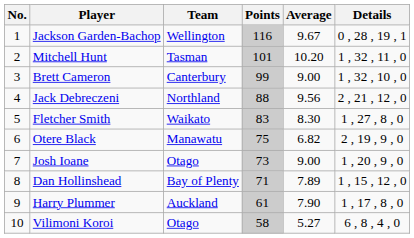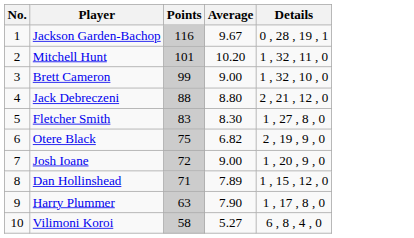- column: Team | Wellington | Tasman | Canterbury | Northland | Waikato | Manawatu | Otago | Bay of Plenty | Auckland | Otago
Jack Debreczeni | Average: 9.56 -> 8.80
Josh Ioane | Points: 73 -> 72
Harry Plummer | Points: 61 -> 63
